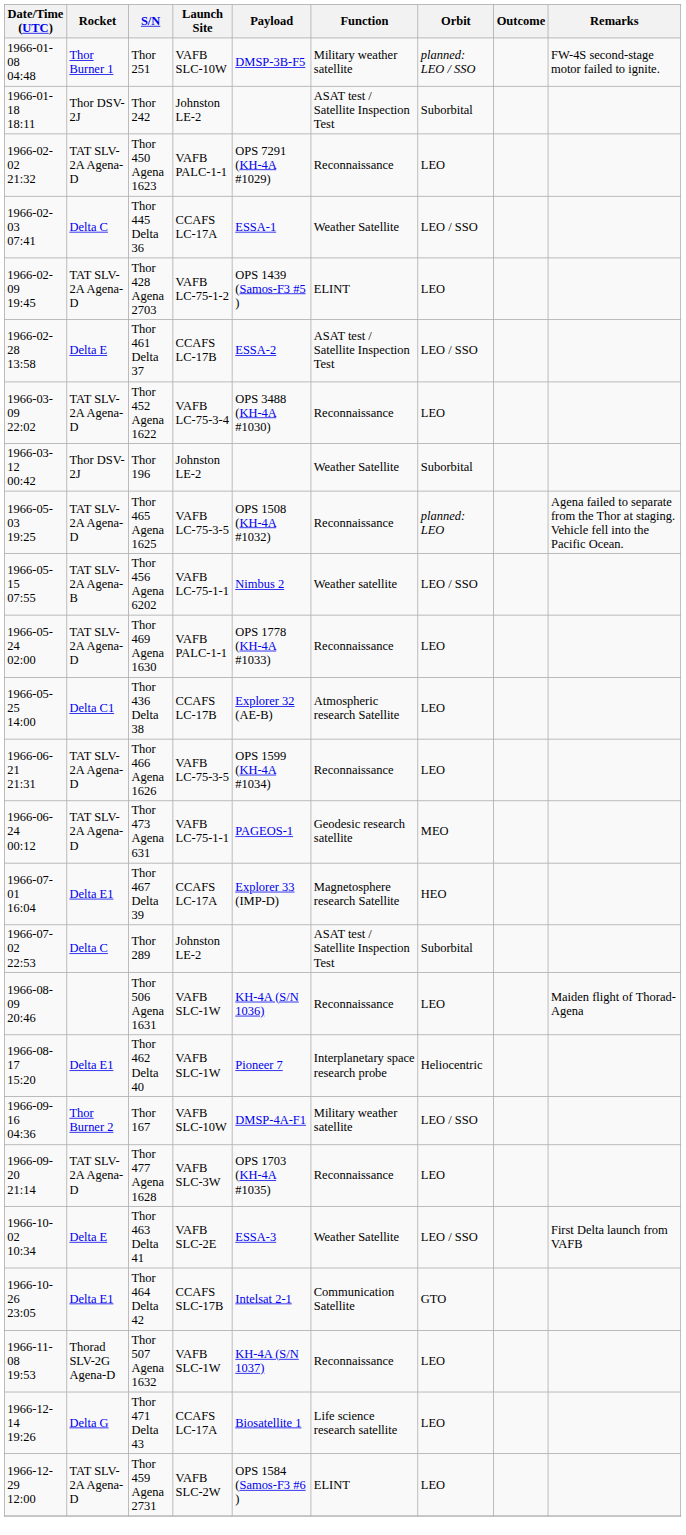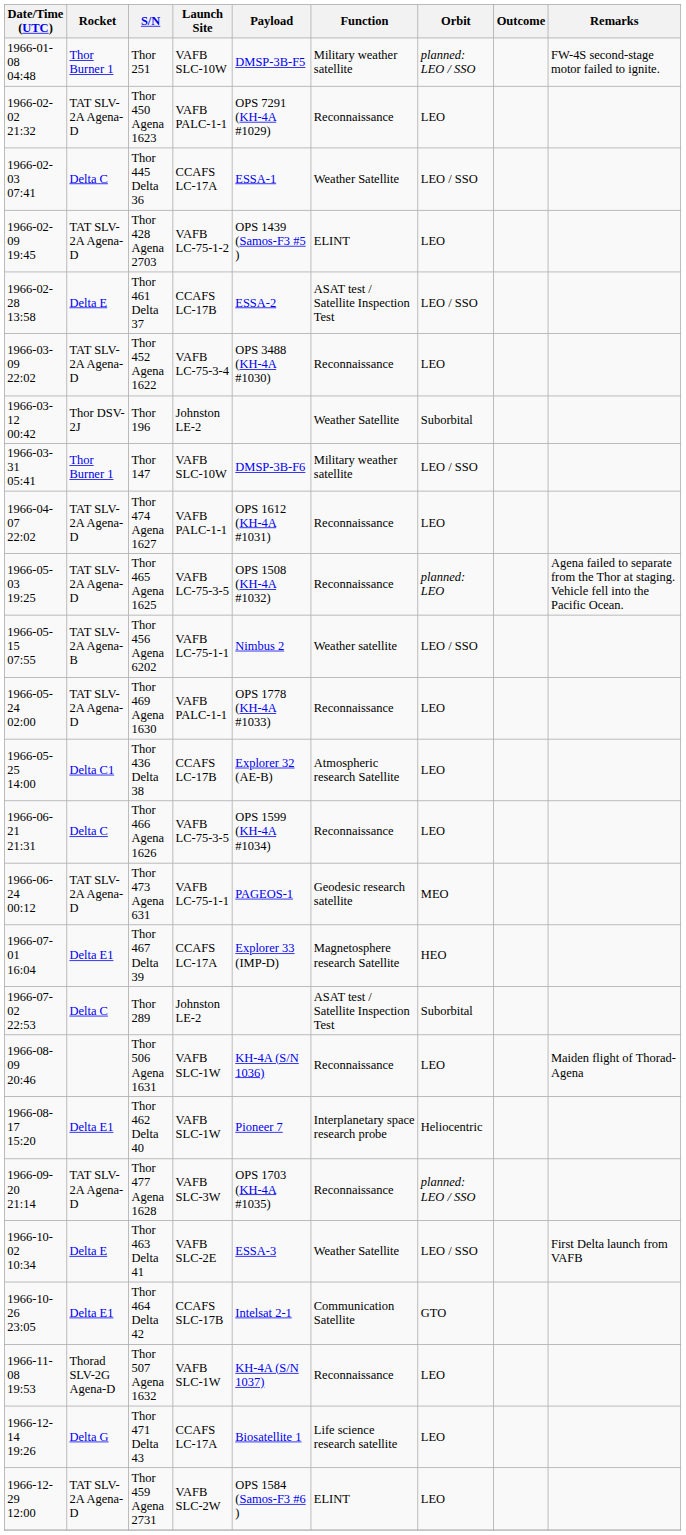- row: 1966-01-18 18:11 | Thor DSV-2J | Thor 242 | Johnston LE-2 | ASAT test / Satellite Inspection Test | Suborbital
+ row: 1966-03-31 05:41 | Thor Burner 1 | Thor 147 | VAFB SLC-10W | DMSP-3B-F6 | Military weather satellite | LEO / SSO
+ row: 1966-04-07 22:02 | TAT SLV-2A Agena-D | Thor 474 Agena 1627 | VAFB PALC-1-1 | OPS 1612 (KH-4A #1031) | Reconnaissance | LEO
Thor 466 Agena 1626 | Rocket: TAT SLV-2A Agena-D -> Delta C
- row: 1966-09-16 04:36 | Thor Burner 2 | Thor 167 | VAFB SLC-10W | DMSP-4A-F1 | Military weather satellite | LEO / SSO
Thor 477 Agena 1628 | Orbit: LEO -> planned: LEO / SSO
